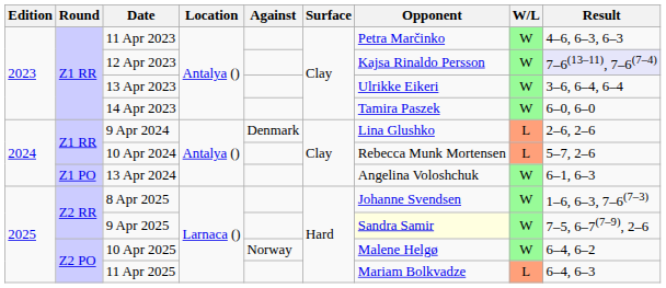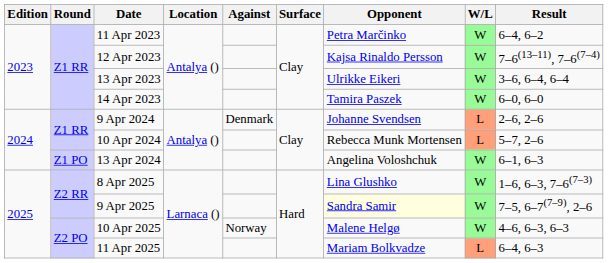11 Apr 2023 | Result: 4–6, 6–3, 6–3 -> 6–4, 6–2
12 Apr 2023 | Result: lavender background -> no background
9 Apr 2024 | Opponent: Lina Glushko -> Johanne Svendsen
8 Apr 2025 | Opponent: Johanne Svendsen -> Lina Glushko
10 Apr 2025 | Result: 6–4, 6–2 -> 4–6, 6–3, 6–3
